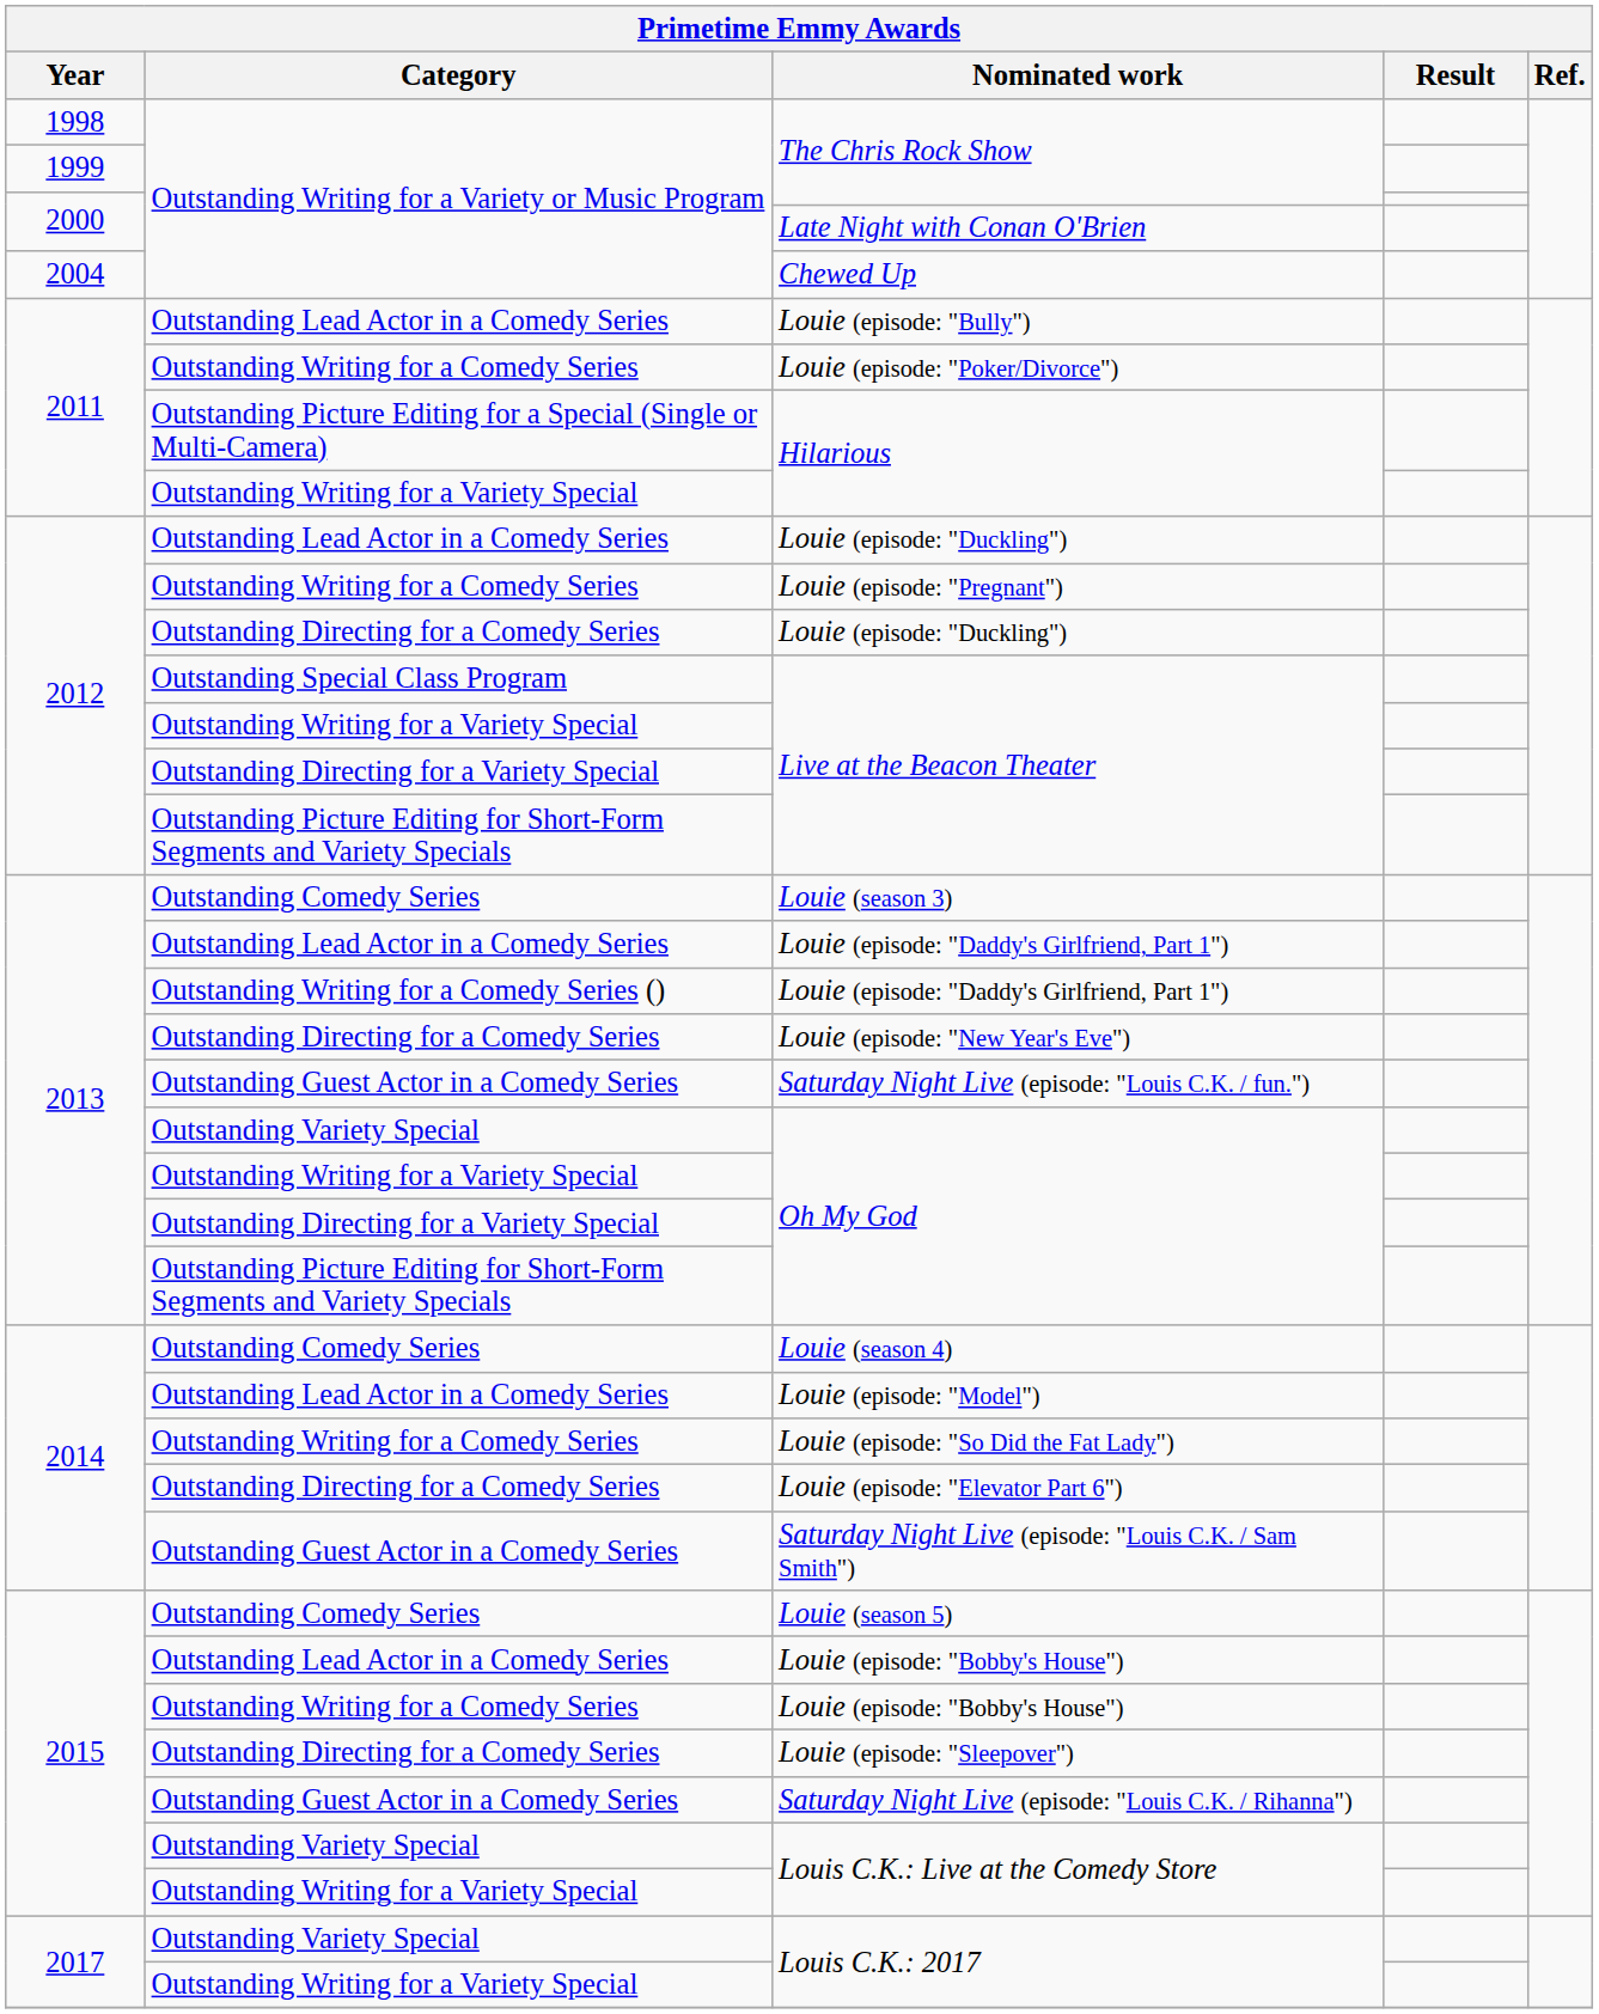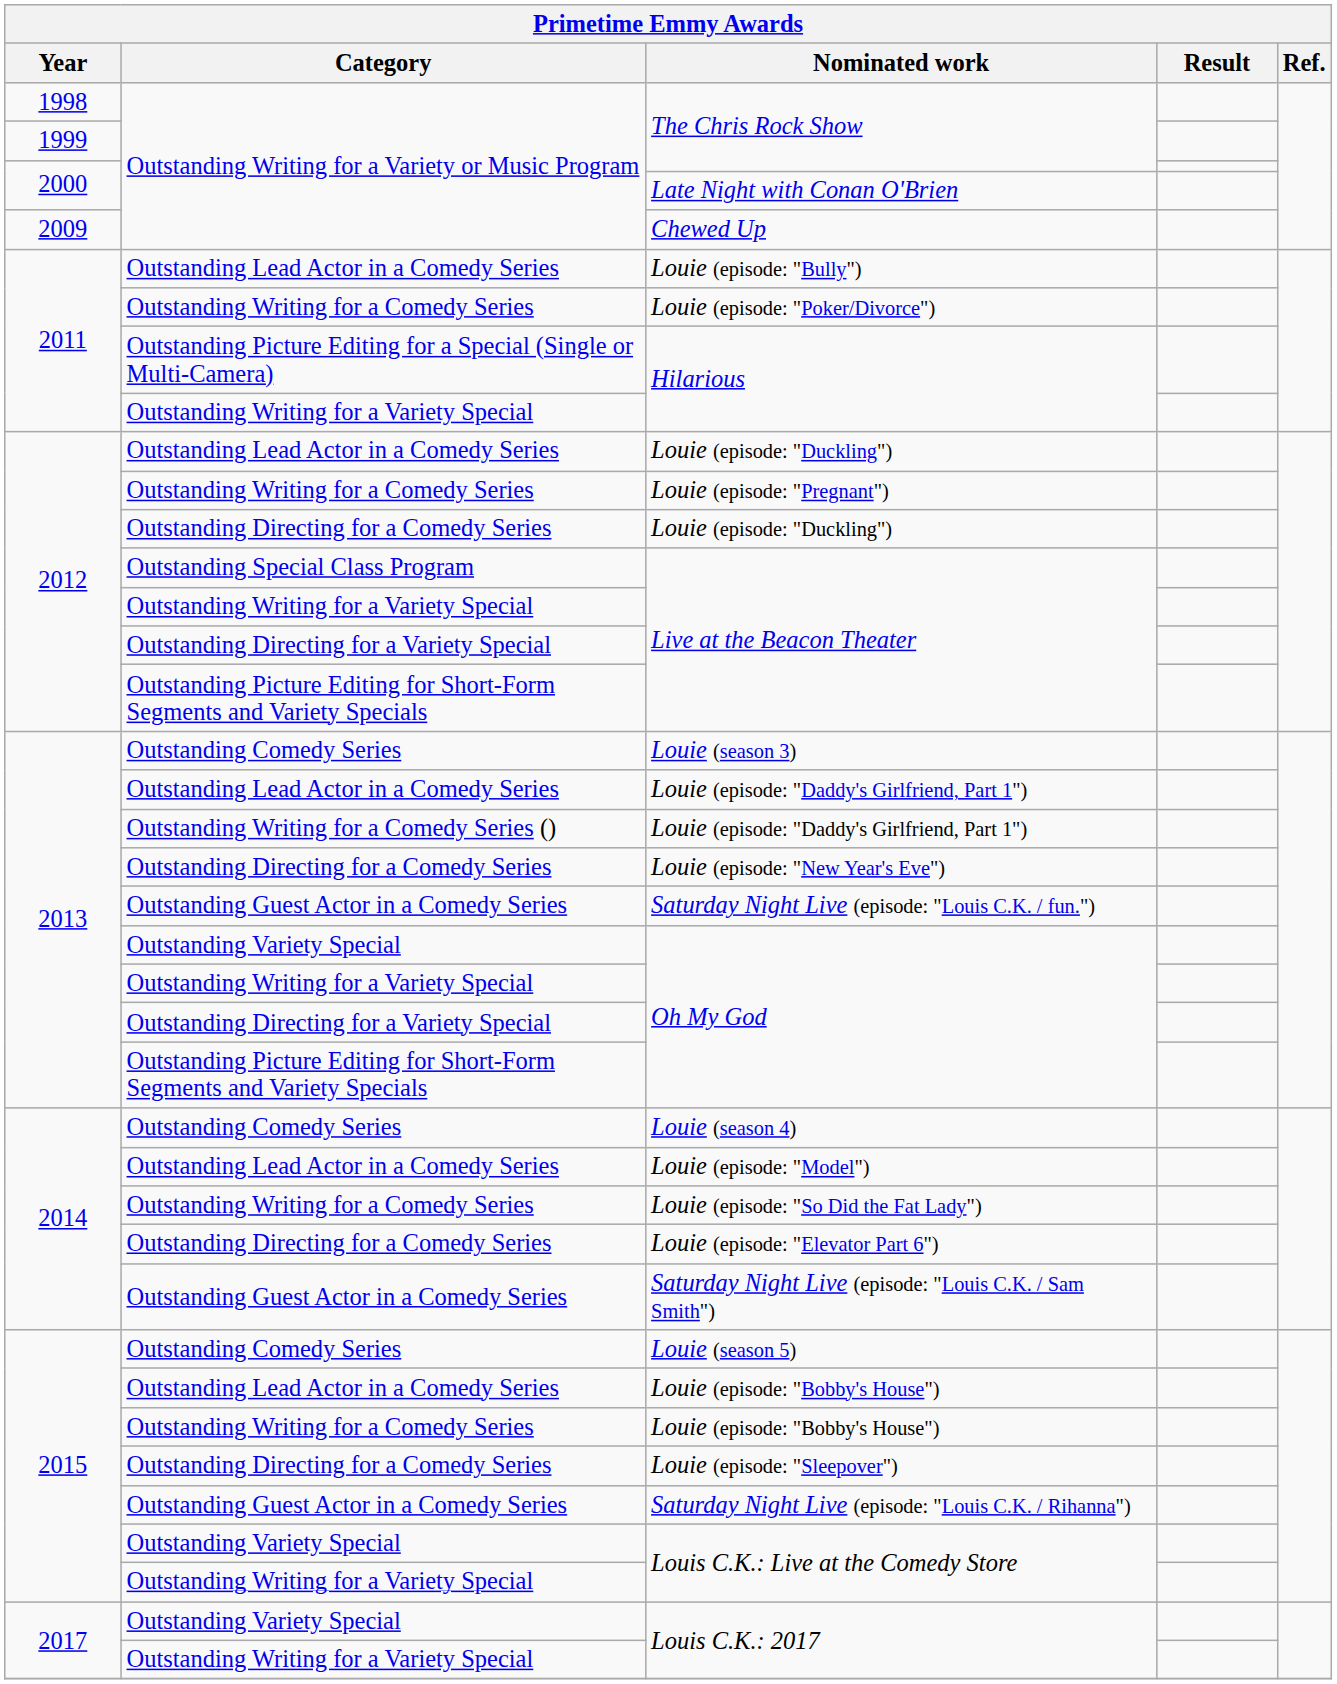Chewed Up | Year: 2004 -> 2009
